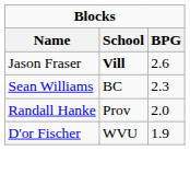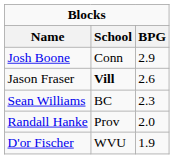+ row: Josh Boone | Conn | 2.9
